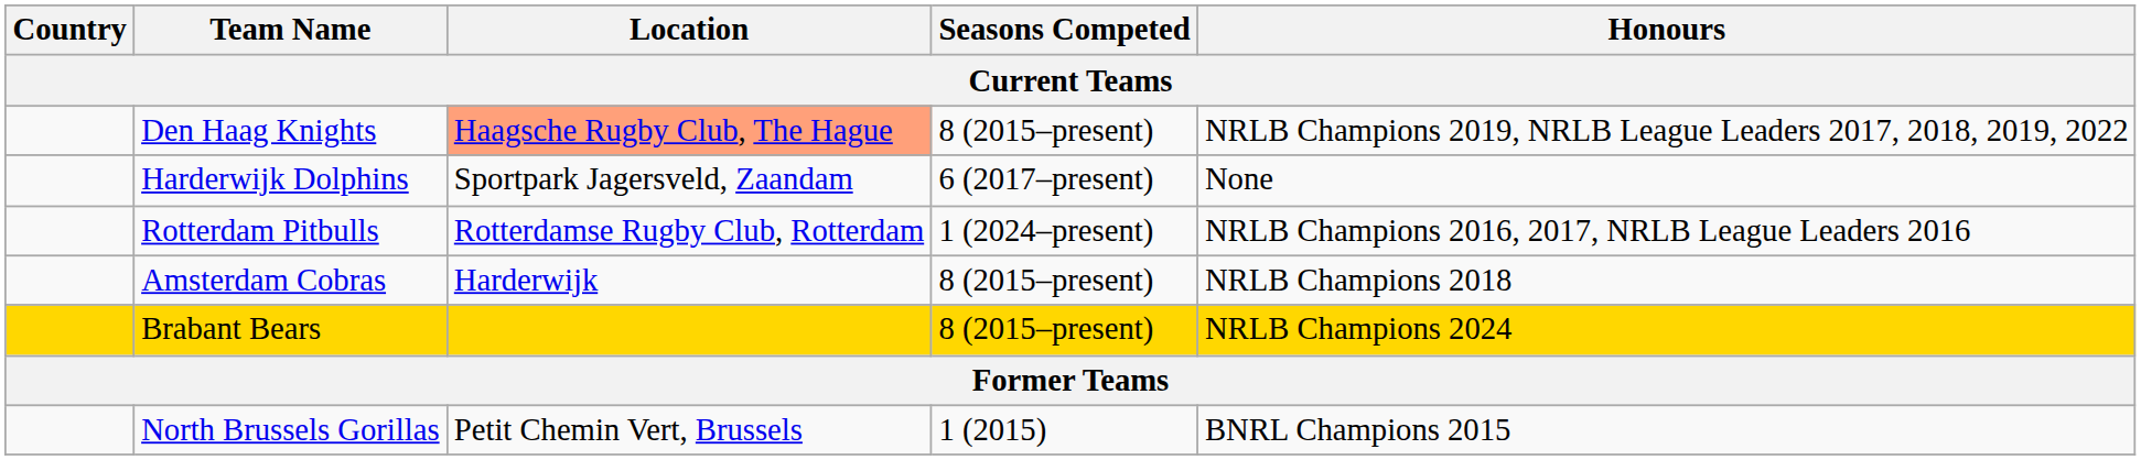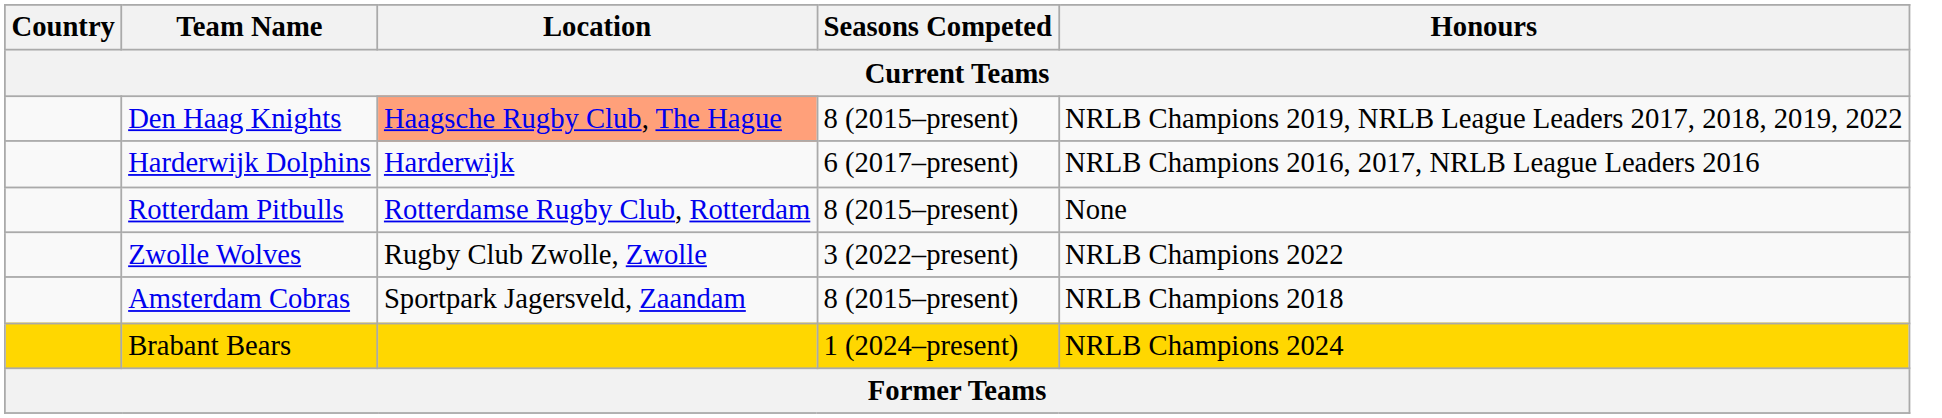Harderwijk Dolphins | Location: Sportpark Jagersveld, Zaandam -> Harderwijk
Harderwijk Dolphins | Honours: None -> NRLB Champions 2016, 2017, NRLB League Leaders 2016
Rotterdam Pitbulls | Seasons Competed: 1 (2024–present) -> 8 (2015–present)
Rotterdam Pitbulls | Honours: NRLB Champions 2016, 2017, NRLB League Leaders 2016 -> None
+ row: Zwolle Wolves | Rugby Club Zwolle, Zwolle | 3 (2022–present) | NRLB Champions 2022
Amsterdam Cobras | Location: Harderwijk -> Sportpark Jagersveld, Zaandam
Brabant Bears | Seasons Competed: 8 (2015–present) -> 1 (2024–present)
- row: North Brussels Gorillas | Petit Chemin Vert, Brussels | 1 (2015) | BNRL Champions 2015
